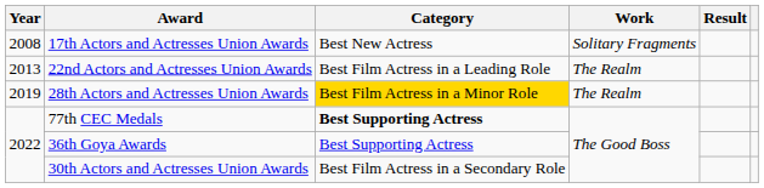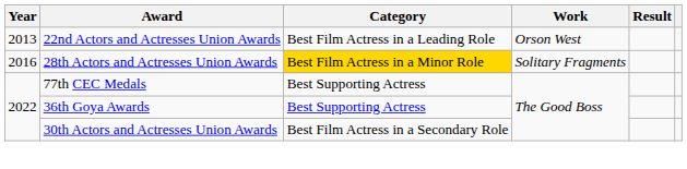- row: 2008 | 17th Actors and Actresses Union Awards | Best New Actress | Solitary Fragments
22nd Actors and Actresses Union Awards | Work: The Realm -> Orson West
28th Actors and Actresses Union Awards | Year: 2019 -> 2016
28th Actors and Actresses Union Awards | Work: The Realm -> Solitary Fragments
77th CEC Medals | Category: bold -> normal
